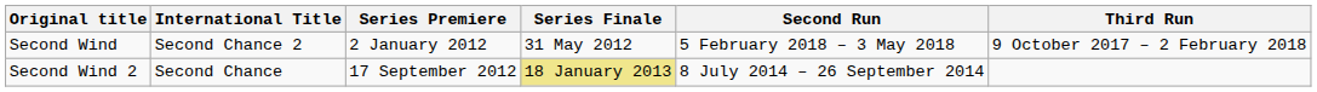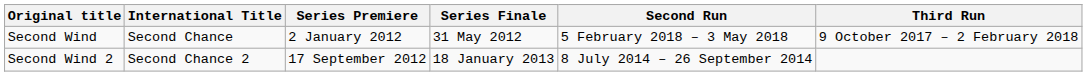Second Wind | International Title: Second Chance 2 -> Second Chance
Second Wind 2 | International Title: Second Chance -> Second Chance 2
Second Wind 2 | Series Finale: khaki background -> no background
